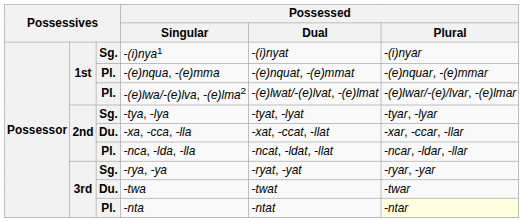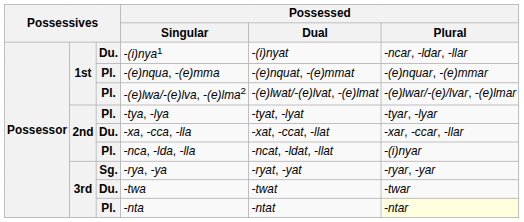-(i)nya1 | column 3: Sg. -> Du.
-(i)nya1 | Possessed / Plural: -(i)nyar -> -ncar, -ldar, -llar
-tya, -lya | column 3: Sg. -> Pl.
-nca, -lda, -lla | Possessed / Plural: -ncar, -ldar, -llar -> -(i)nyar
